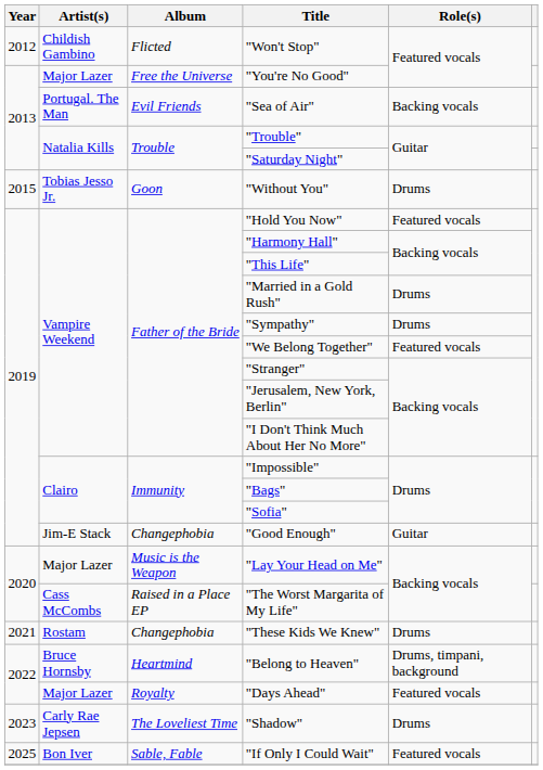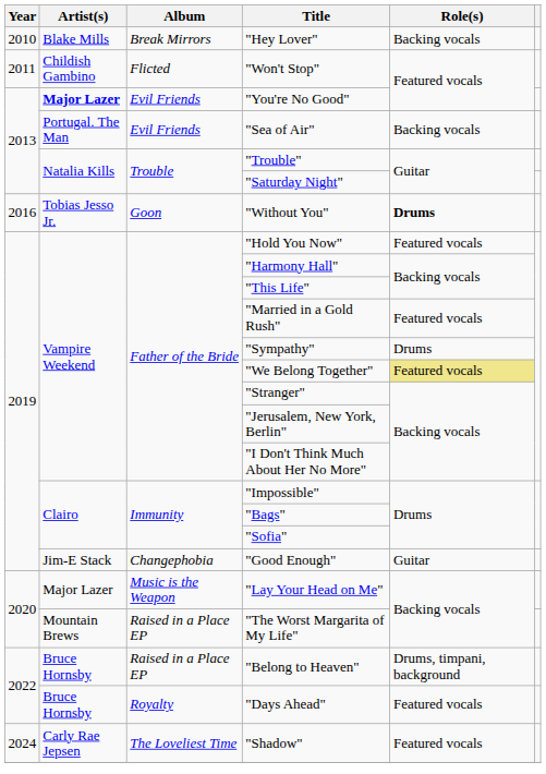+ row: 2010 | Blake Mills | Break Mirrors | "Hey Lover" | Backing vocals
"Won't Stop" | Year: 2012 -> 2011
"You're No Good" | Artist(s): normal -> bold
"You're No Good" | Album: Free the Universe -> Evil Friends
"Without You" | Year: 2015 -> 2016
"Without You" | Role(s): normal -> bold
"Married in a Gold Rush" | Role(s): Drums -> Featured vocals
"We Belong Together" | Role(s): no background -> khaki background
"The Worst Margarita of My Life" | Artist(s): Cass McCombs -> Mountain Brews
- row: 2021 | Rostam | Changephobia | "These Kids We Knew" | Drums
"Belong to Heaven" | Album: Heartmind -> Raised in a Place EP
"Days Ahead" | Artist(s): Major Lazer -> Bruce Hornsby
"Shadow" | Year: 2023 -> 2024
"Shadow" | Role(s): Drums -> Featured vocals
- row: 2025 | Bon Iver | Sable, Fable | "If Only I Could Wait" | Featured vocals
